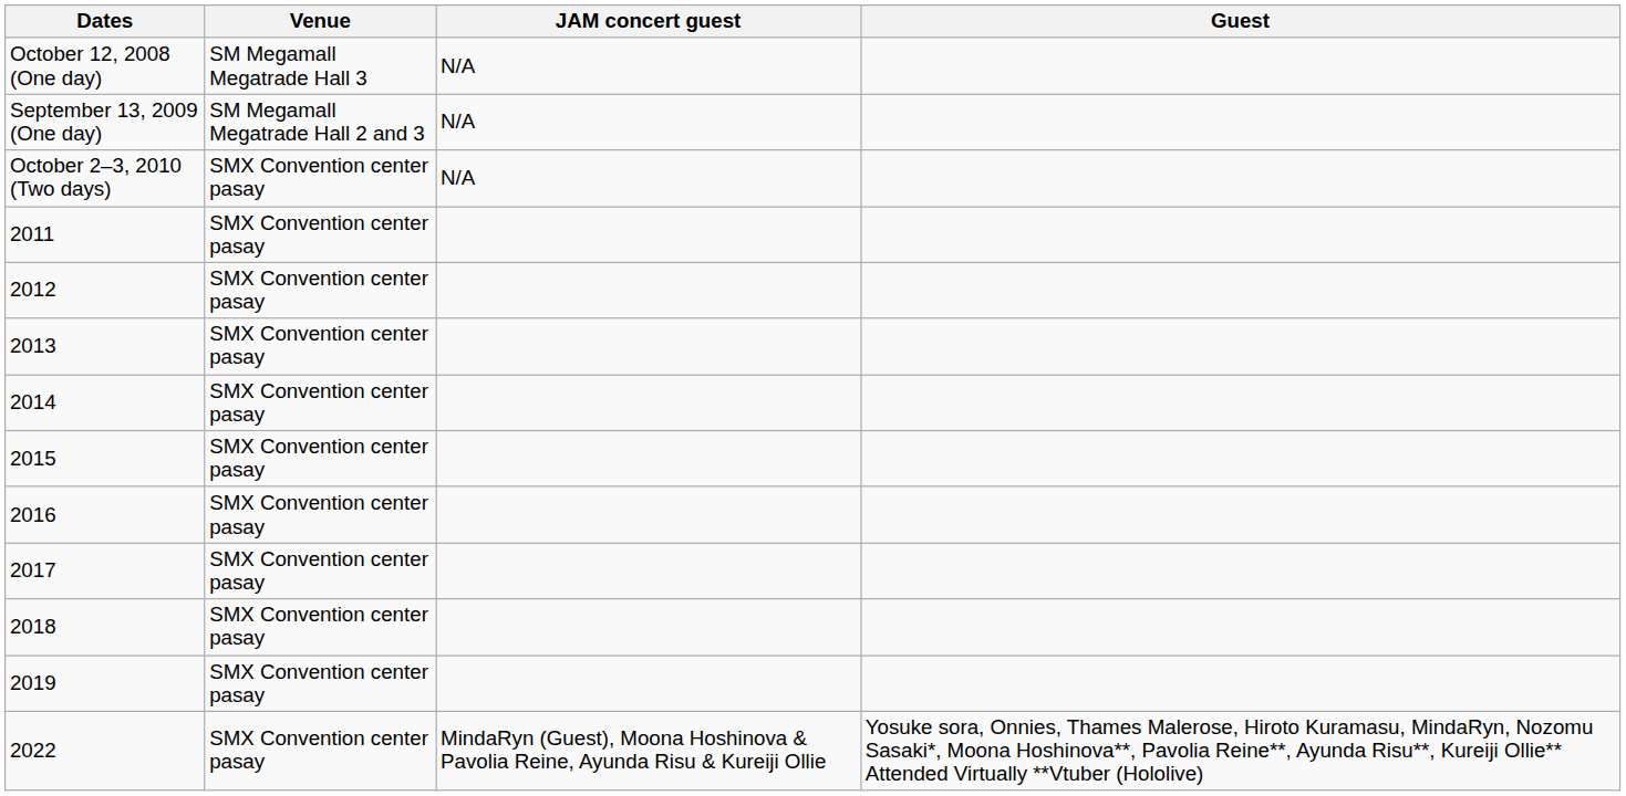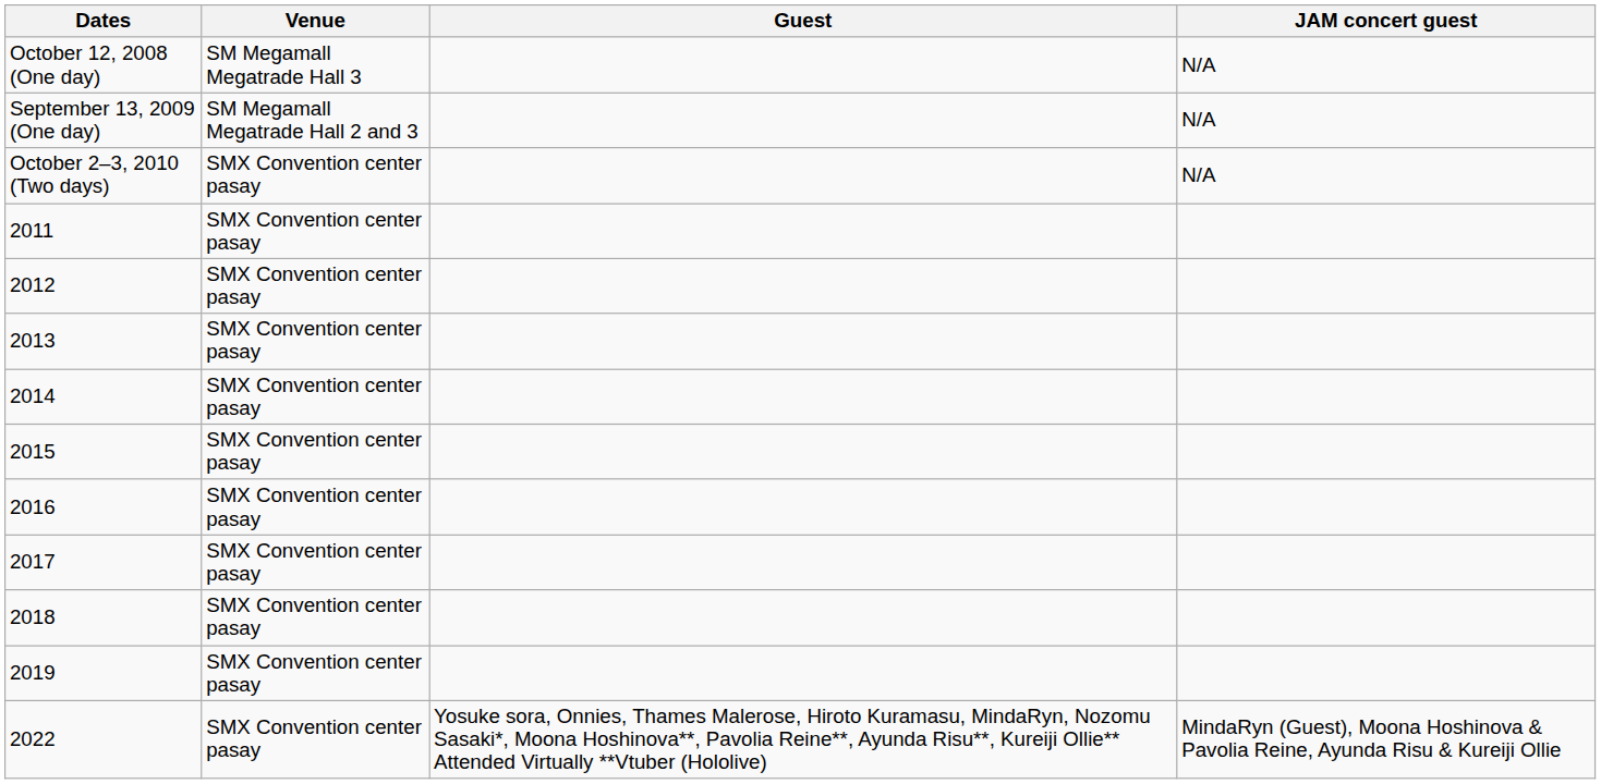columns swapped: Guest <-> JAM concert guest
